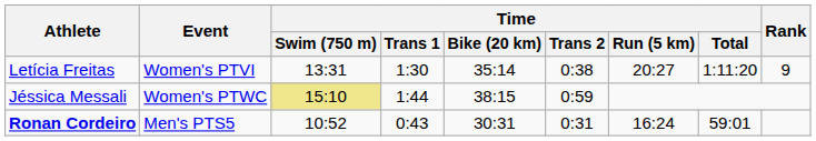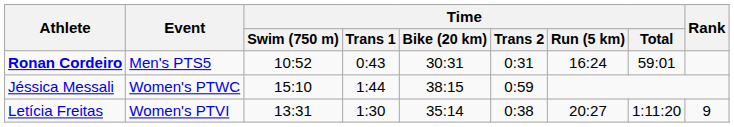rows swapped: Ronan Cordeiro <-> Letícia Freitas
Jéssica Messali | Time / Swim (750 m): khaki background -> no background
